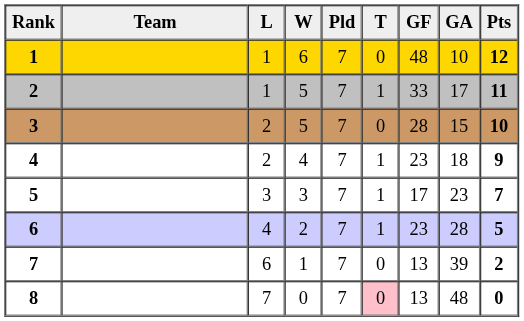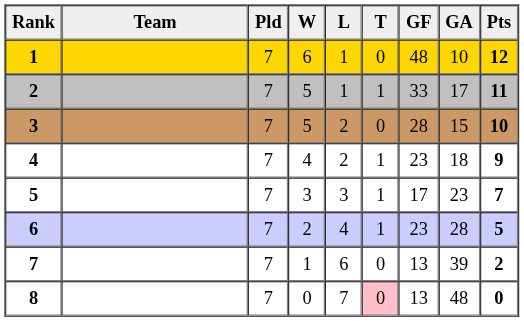columns swapped: Pld <-> L
